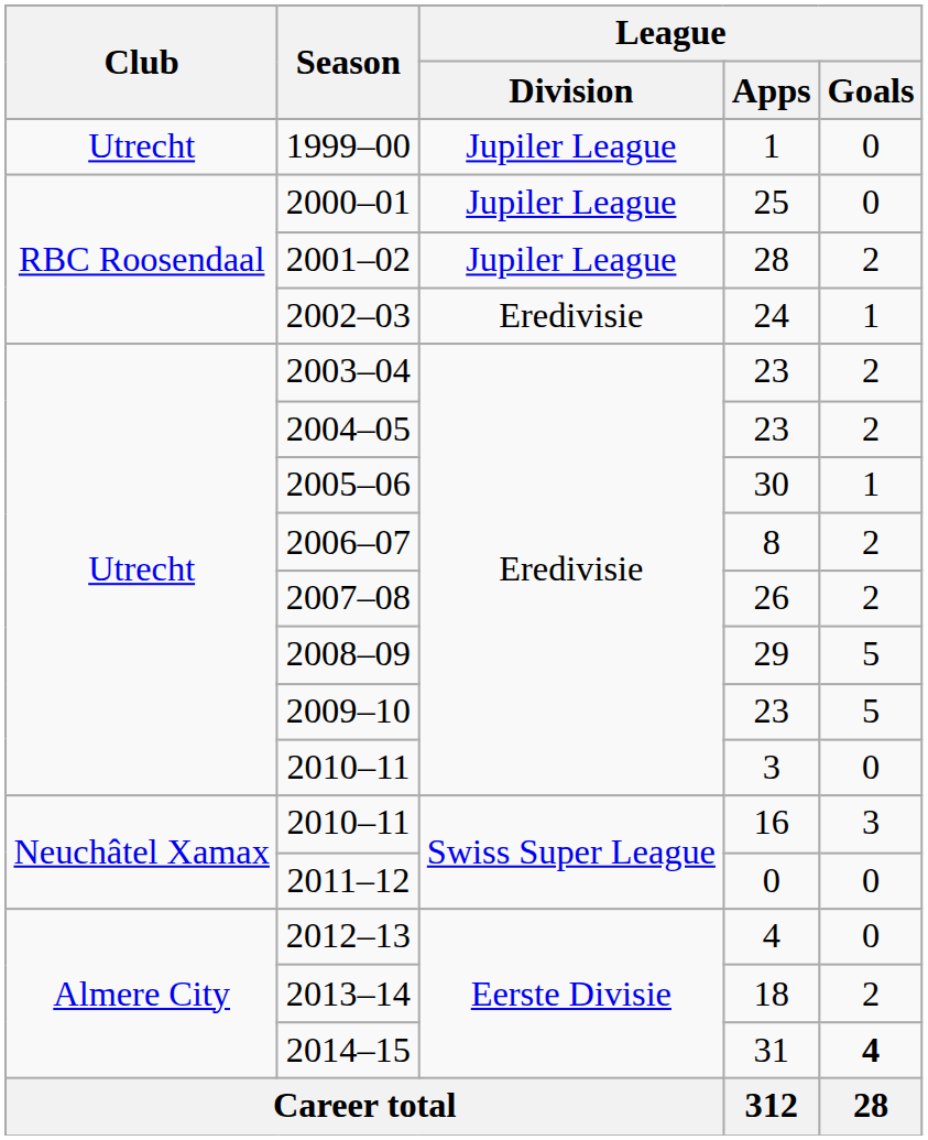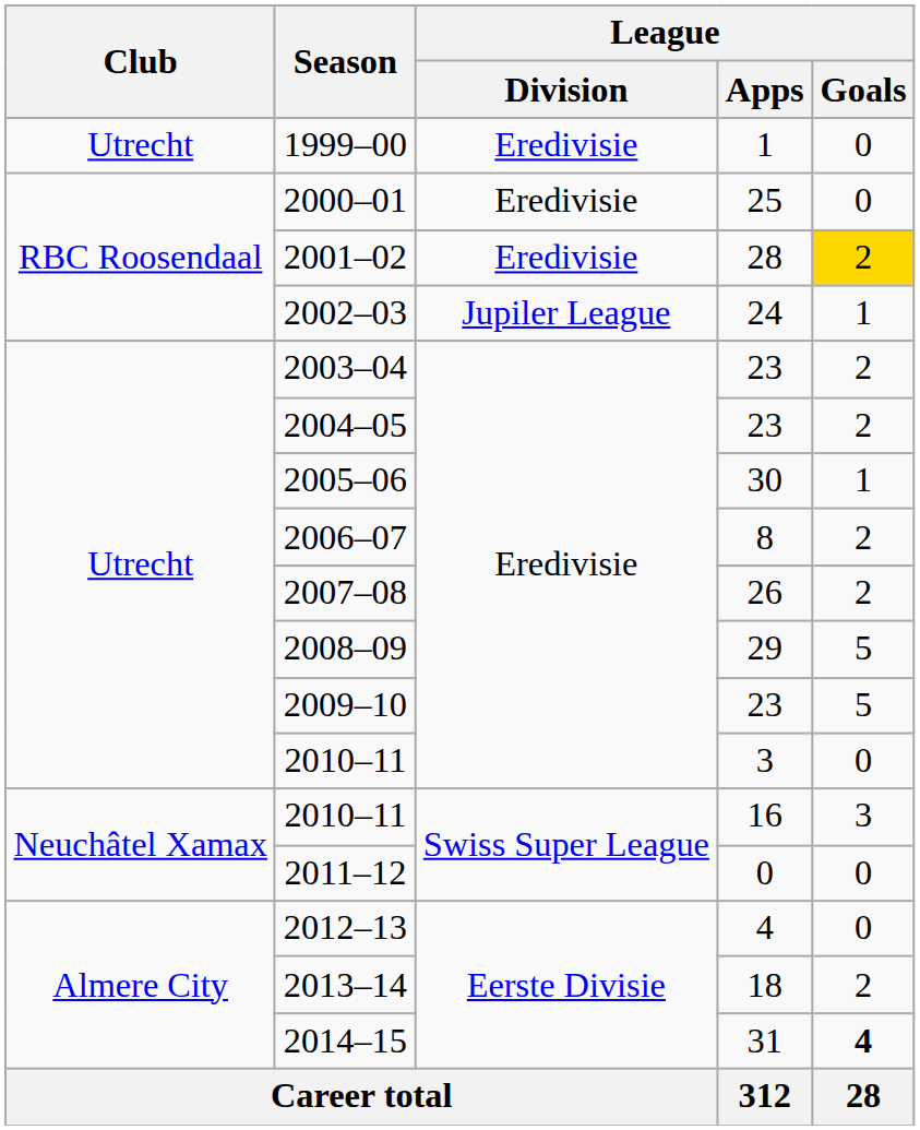1999–00 | League / Division: Jupiler League -> Eredivisie
2000–01 | League / Division: Jupiler League -> Eredivisie
2001–02 | League / Division: Jupiler League -> Eredivisie
2001–02 | League / Goals: no background -> gold background
2002–03 | League / Division: Eredivisie -> Jupiler League
